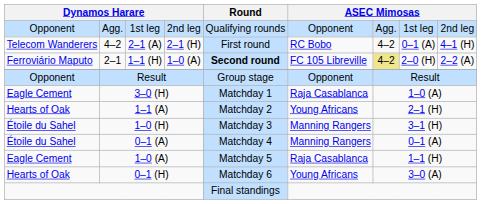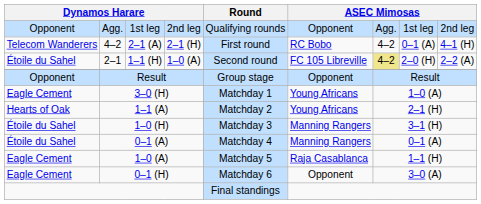2–1 | column 1: Ferroviário Maputo -> Étoile du Sahel
2–1 | Round: bold -> normal
3–0 (H) | column 6: Raja Casablanca -> Young Africans
0–1 (H) | column 1: Hearts of Oak -> Eagle Cement
0–1 (H) | column 6: Young Africans -> Opponent
